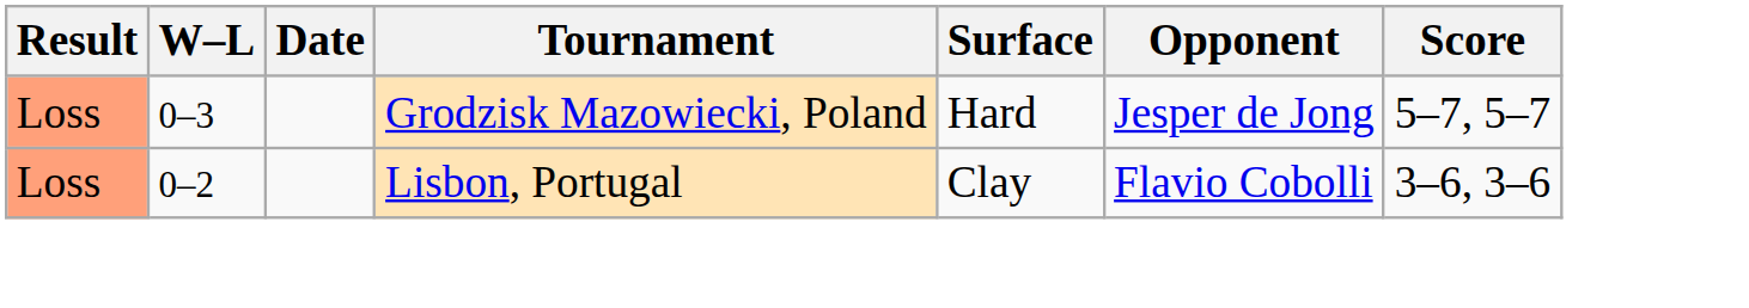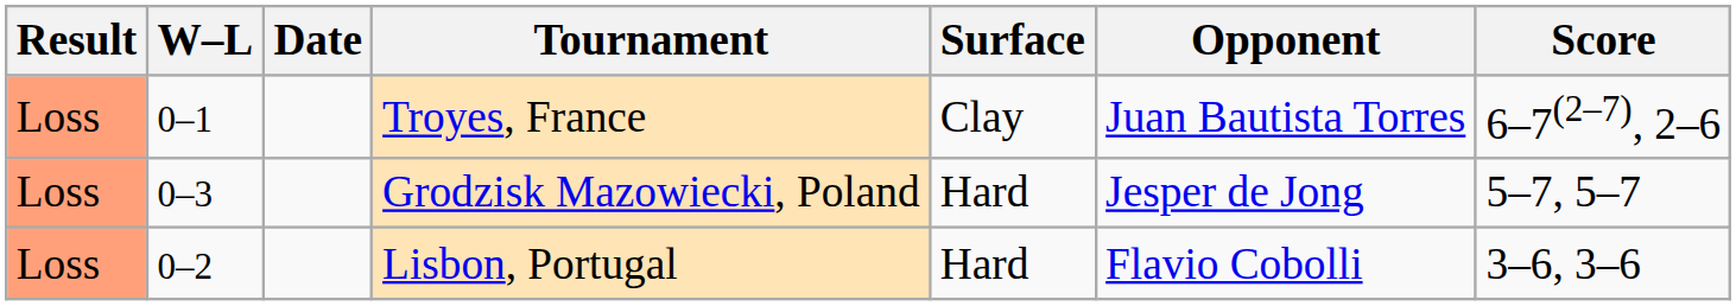+ row: Loss | 0–1 | Troyes, France | Clay | Juan Bautista Torres | 6–7(2–7), 2–6
Lisbon, Portugal | Surface: Clay -> Hard
